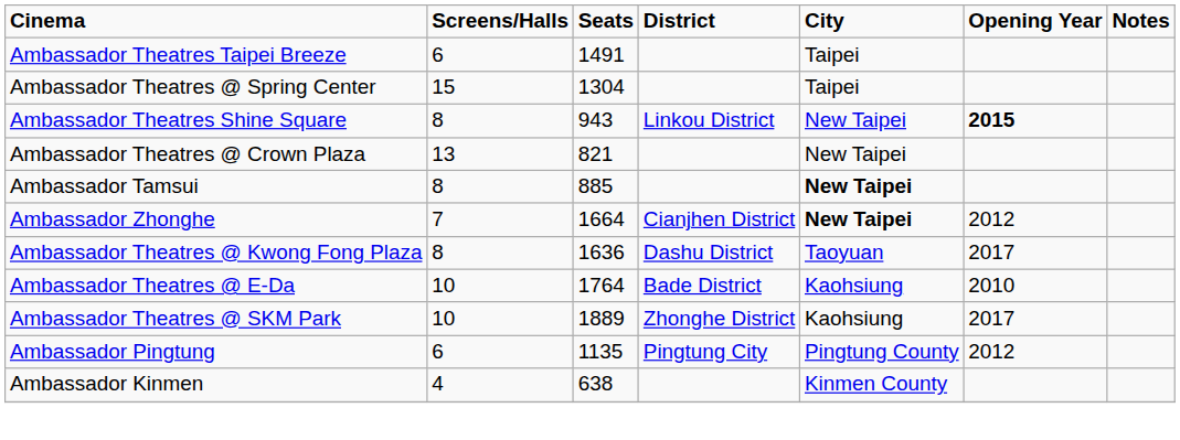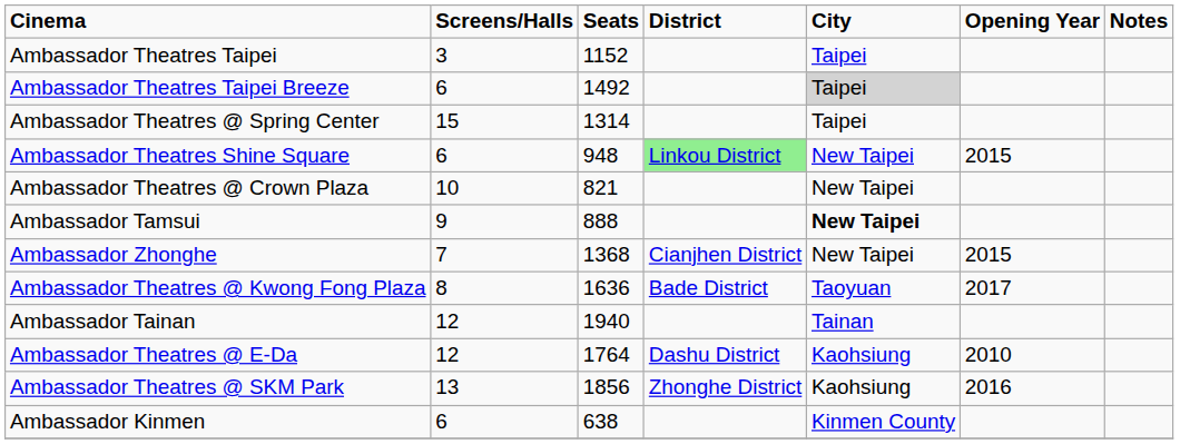+ row: Ambassador Theatres Taipei | 3 | 1152 | Taipei
Ambassador Theatres Taipei Breeze | Seats: 1491 -> 1492
Ambassador Theatres Taipei Breeze | City: no background -> lightgrey background
Ambassador Theatres @ Spring Center | Seats: 1304 -> 1314
Ambassador Theatres Shine Square | Screens/Halls: 8 -> 6
Ambassador Theatres Shine Square | Seats: 943 -> 948
Ambassador Theatres Shine Square | District: no background -> lightgreen background
Ambassador Theatres Shine Square | Opening Year: bold -> normal
Ambassador Theatres @ Crown Plaza | Screens/Halls: 13 -> 10
Ambassador Tamsui | Screens/Halls: 8 -> 9
Ambassador Tamsui | Seats: 885 -> 888
Ambassador Zhonghe | Seats: 1664 -> 1368
Ambassador Zhonghe | City: bold -> normal
Ambassador Zhonghe | Opening Year: 2012 -> 2015
Ambassador Theatres @ Kwong Fong Plaza | District: Dashu District -> Bade District
+ row: Ambassador Tainan | 12 | 1940 | Tainan
Ambassador Theatres @ E-Da | Screens/Halls: 10 -> 12
Ambassador Theatres @ E-Da | District: Bade District -> Dashu District
Ambassador Theatres @ SKM Park | Screens/Halls: 10 -> 13
Ambassador Theatres @ SKM Park | Seats: 1889 -> 1856
Ambassador Theatres @ SKM Park | Opening Year: 2017 -> 2016
- row: Ambassador Pingtung | 6 | 1135 | Pingtung City | Pingtung County | 2012
Ambassador Kinmen | Screens/Halls: 4 -> 6
